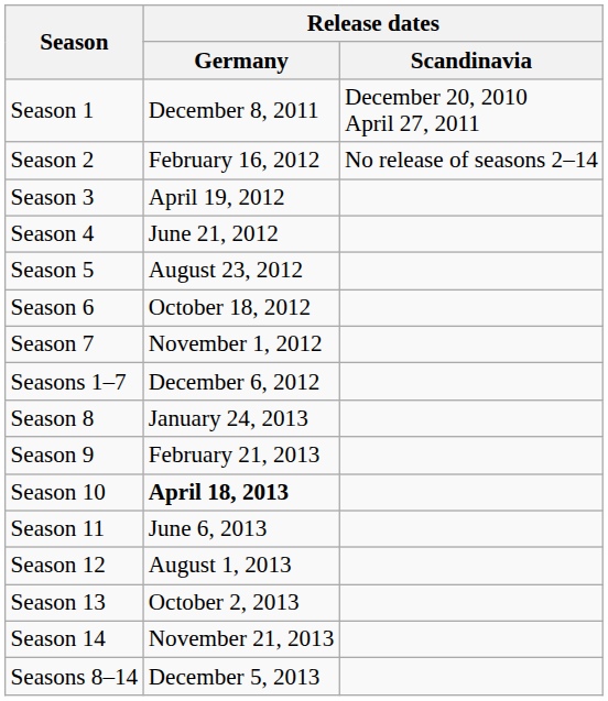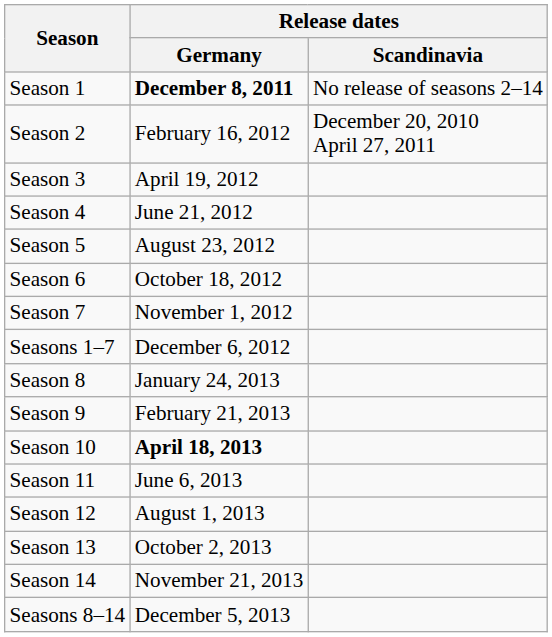Season 1 | Release dates / Germany: normal -> bold
Season 1 | Release dates / Scandinavia: December 20, 2010 April 27, 2011 -> No release of seasons 2–14
Season 2 | Release dates / Scandinavia: No release of seasons 2–14 -> December 20, 2010 April 27, 2011
